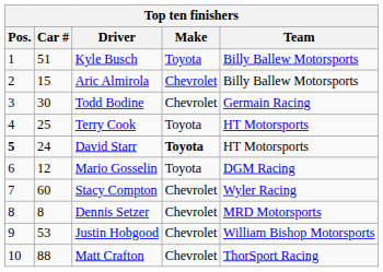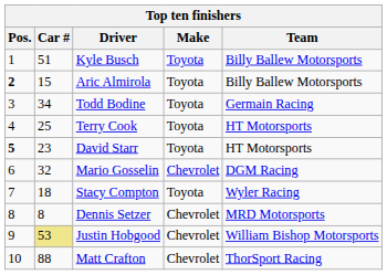Aric Almirola | Pos.: normal -> bold
Aric Almirola | Make: Chevrolet -> Toyota
Todd Bodine | Car #: 30 -> 34
Todd Bodine | Make: Chevrolet -> Toyota
David Starr | Car #: 24 -> 23
David Starr | Make: bold -> normal
Mario Gosselin | Car #: 12 -> 32
Mario Gosselin | Make: Toyota -> Chevrolet
Stacy Compton | Car #: 60 -> 18
Stacy Compton | Make: Chevrolet -> Toyota
Justin Hobgood | Car #: no background -> khaki background
